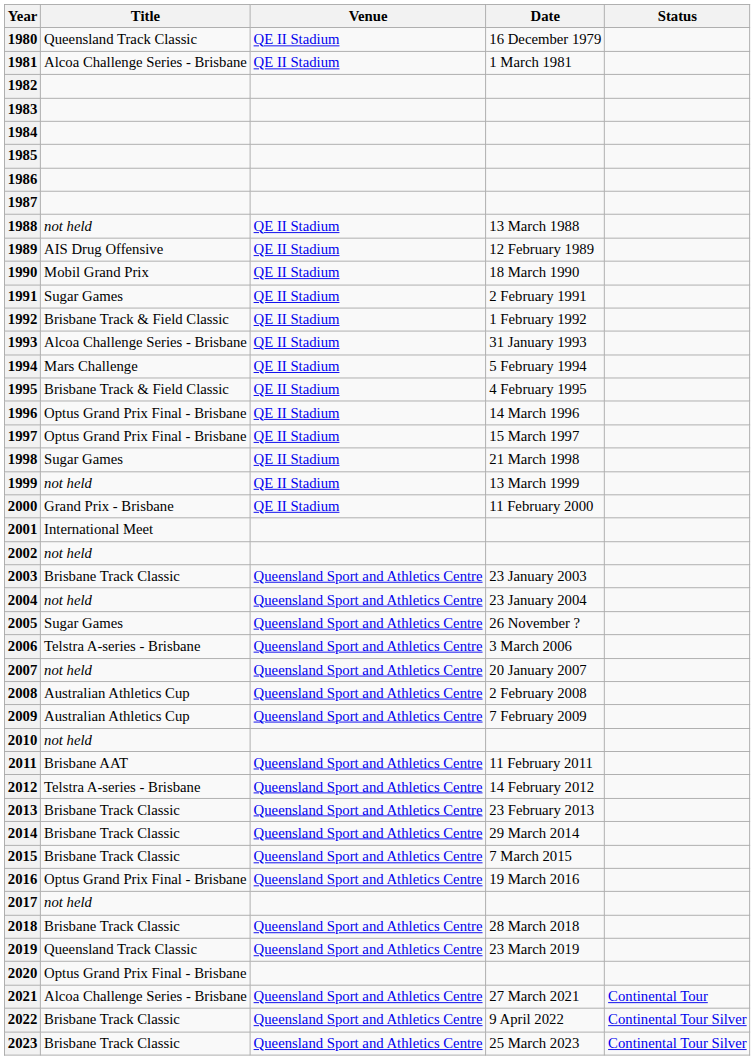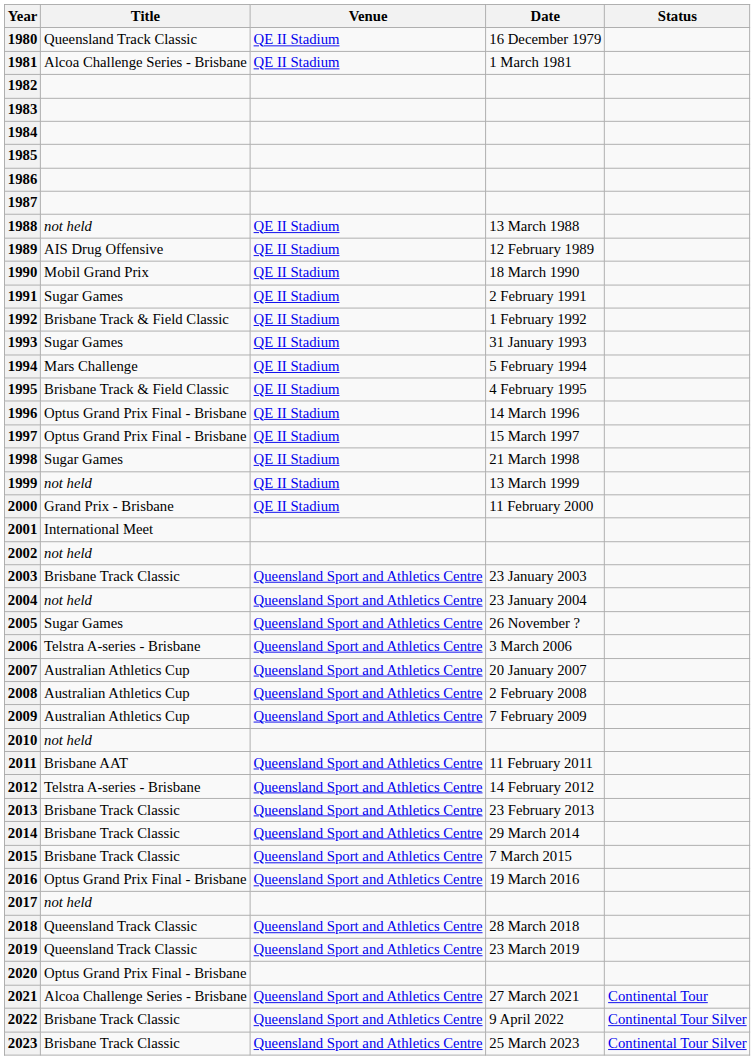1993 | Title: Alcoa Challenge Series - Brisbane -> Sugar Games
2007 | Title: not held -> Australian Athletics Cup
2018 | Title: Brisbane Track Classic -> Queensland Track Classic
